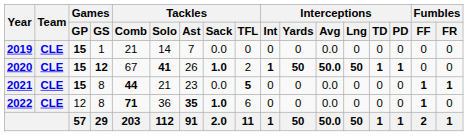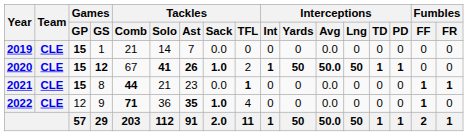2020 | Tackles / Ast: normal -> bold
2021 | Tackles / TFL: 5 -> 1
2022 | Games / GS: 8 -> 9
2022 | Tackles / TFL: 6 -> 4
